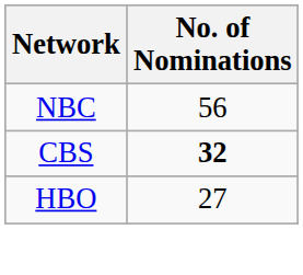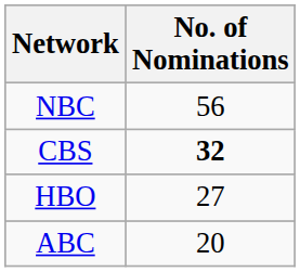+ row: ABC | 20
